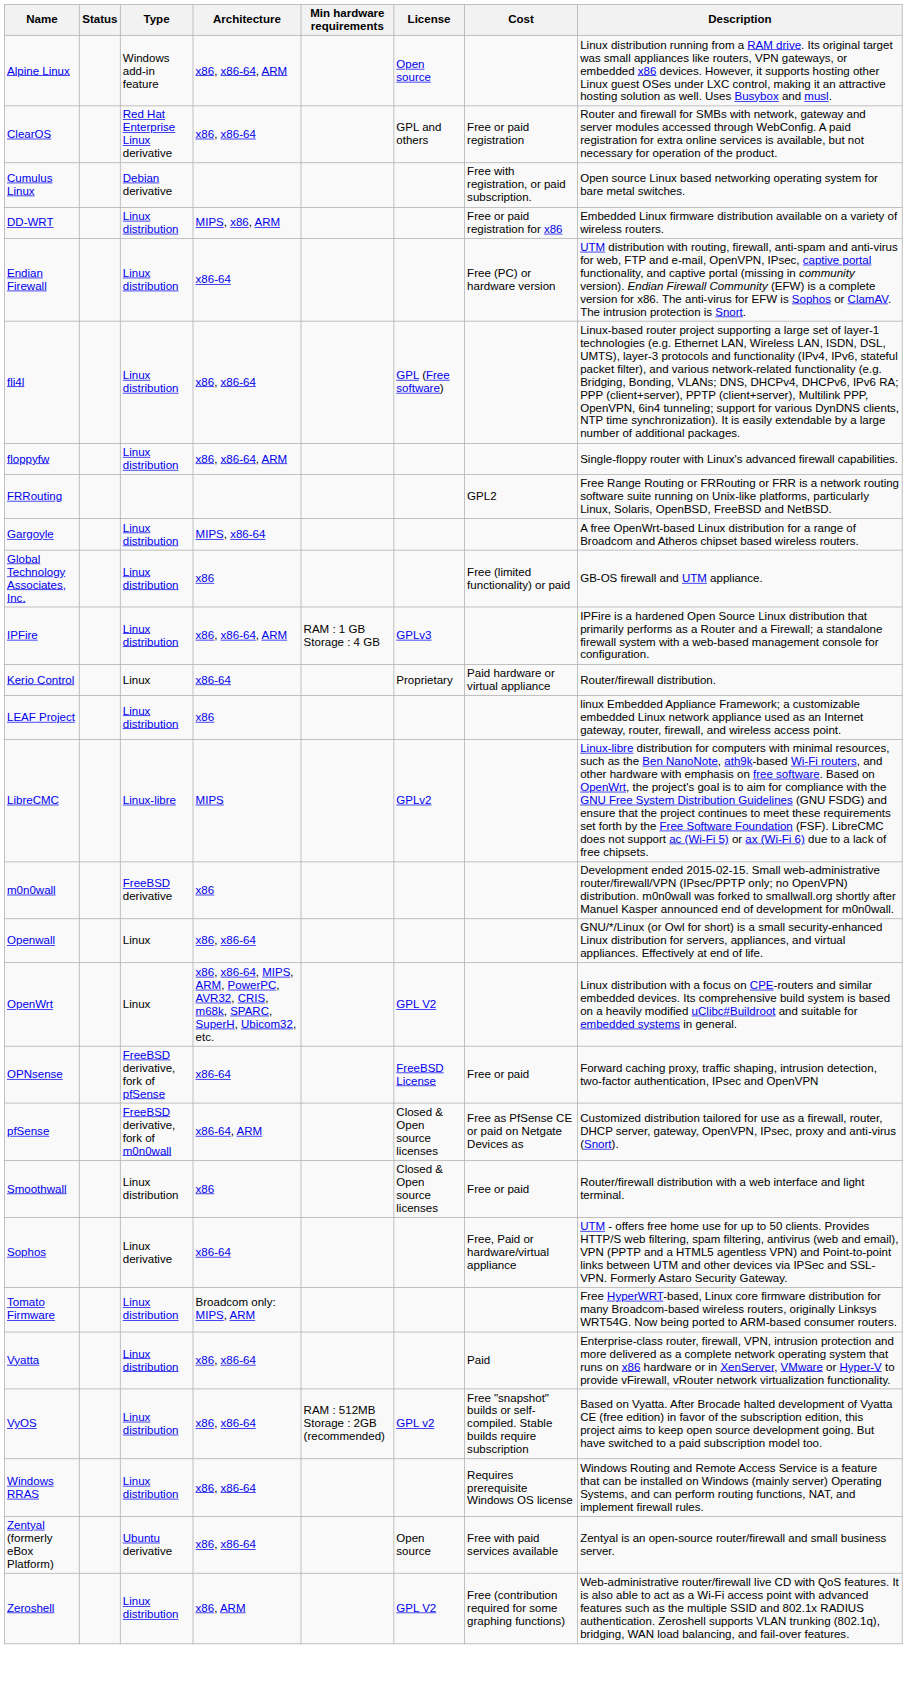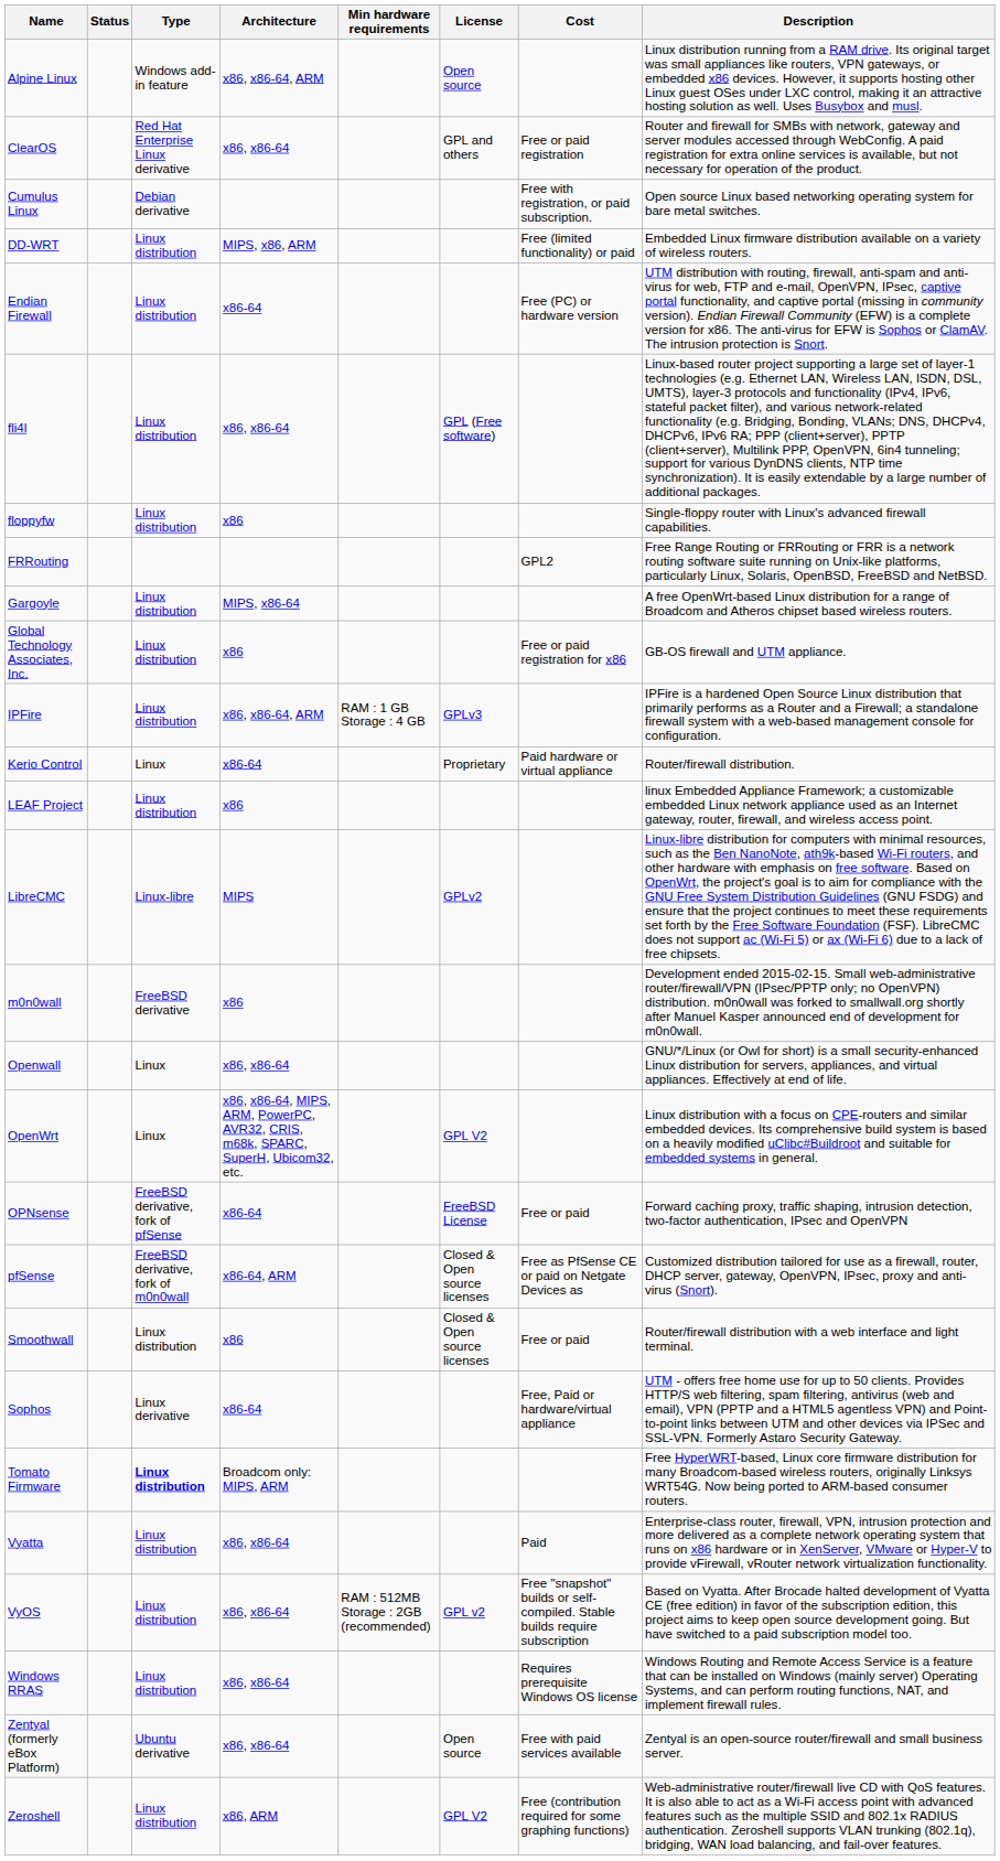DD-WRT | Cost: Free or paid registration for x86 -> Free (limited functionality) or paid
floppyfw | Architecture: x86, x86-64, ARM -> x86
Global Technology Associates, Inc. | Cost: Free (limited functionality) or paid -> Free or paid registration for x86
Tomato Firmware | Type: normal -> bold
